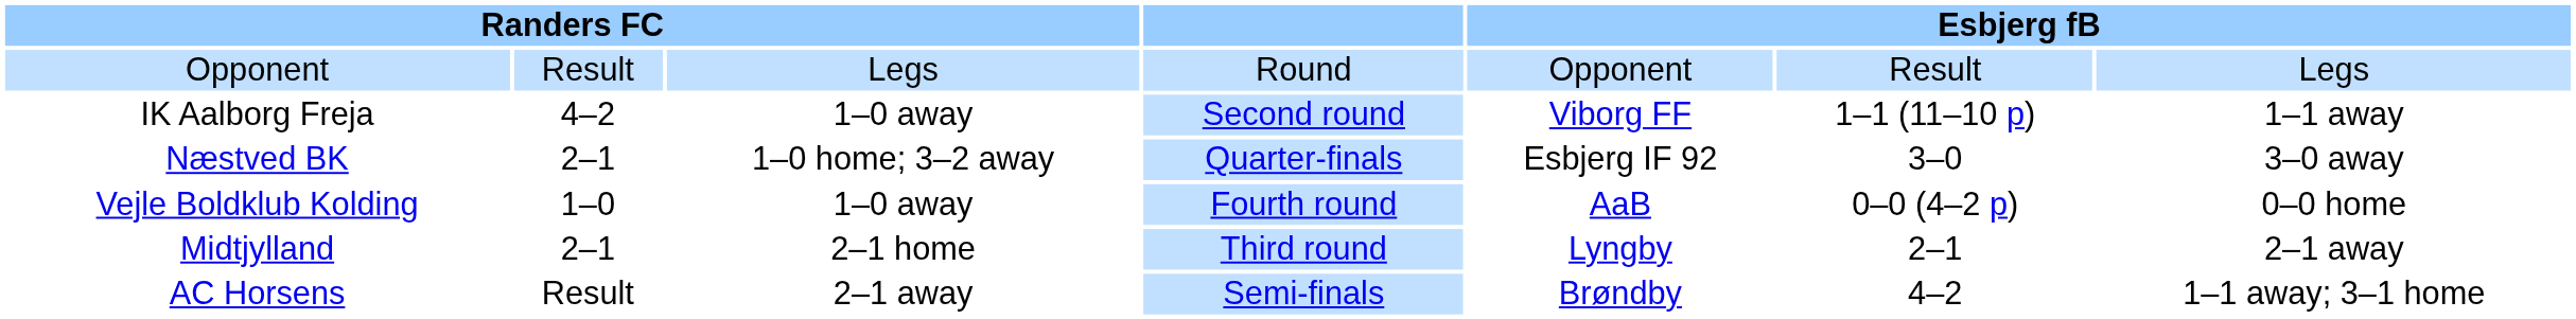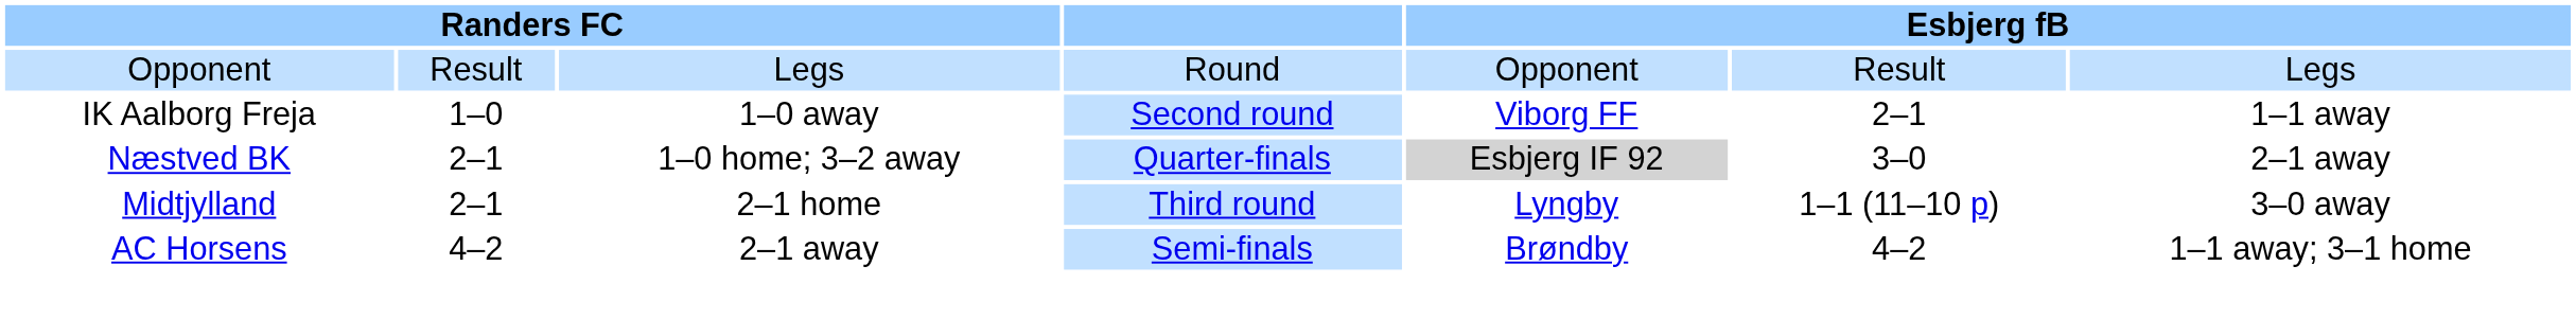IK Aalborg Freja | column 2: 4–2 -> 1–0
IK Aalborg Freja | column 6: 1–1 (11–10 p) -> 2–1
Næstved BK | column 5: no background -> lightgrey background
Næstved BK | column 7: 3–0 away -> 2–1 away
- row: Vejle Boldklub Kolding | 1–0 | 1–0 away | Fourth round | AaB | 0–0 (4–2 p) | 0–0 home
Midtjylland | column 6: 2–1 -> 1–1 (11–10 p)
Midtjylland | column 7: 2–1 away -> 3–0 away
AC Horsens | column 2: Result -> 4–2
